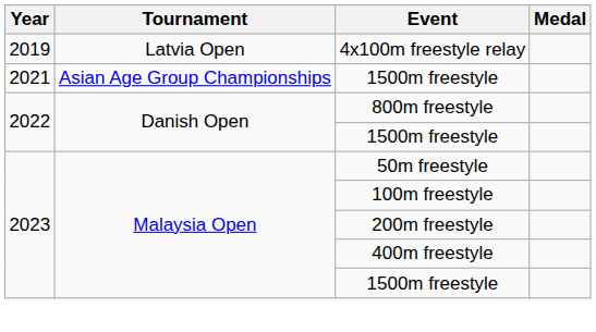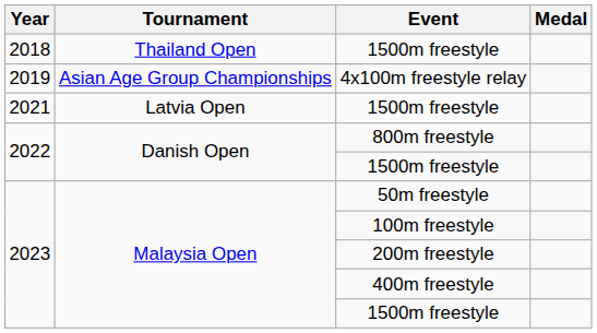+ row: 2018 | Thailand Open | 1500m freestyle
4x100m freestyle relay | Tournament: Latvia Open -> Asian Age Group Championships
2021 / 1500m freestyle | Tournament: Asian Age Group Championships -> Latvia Open
